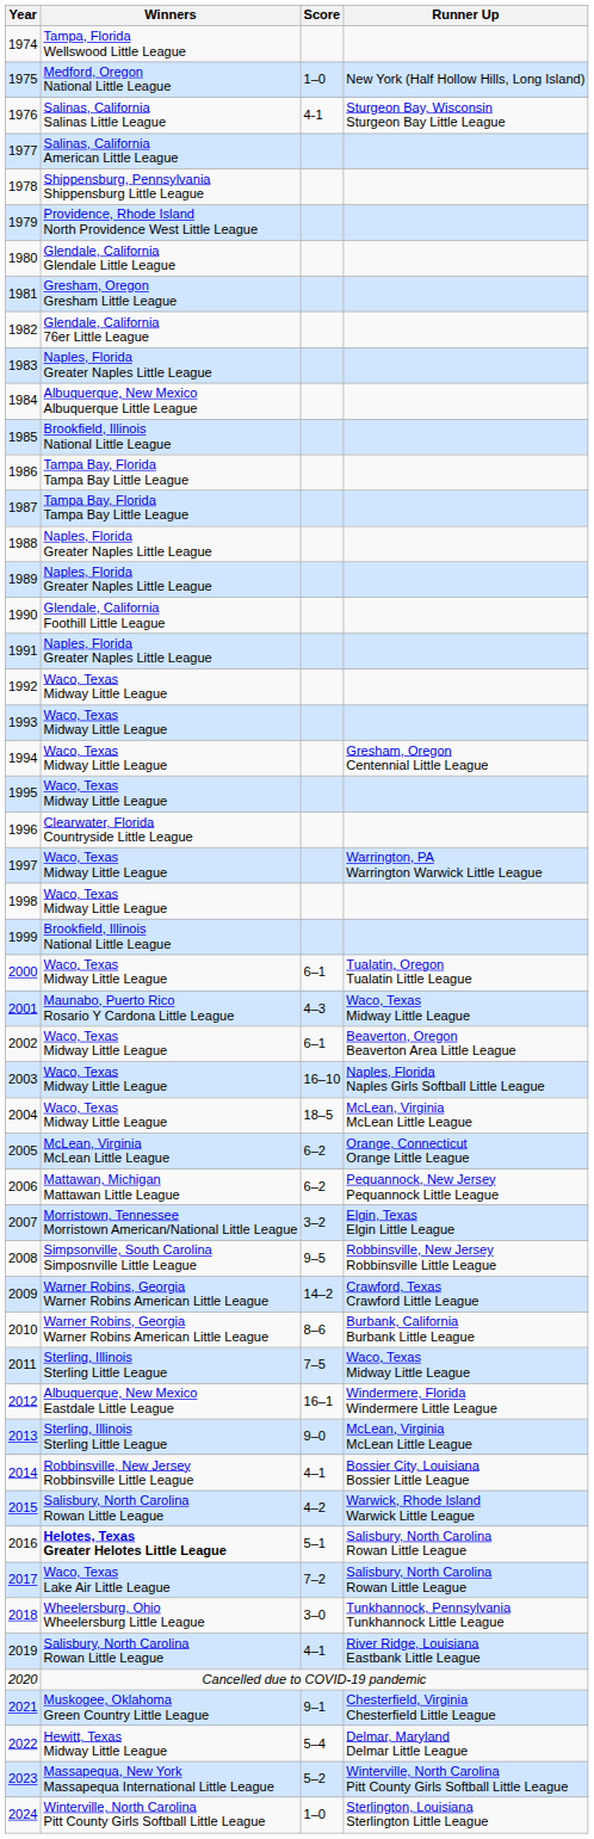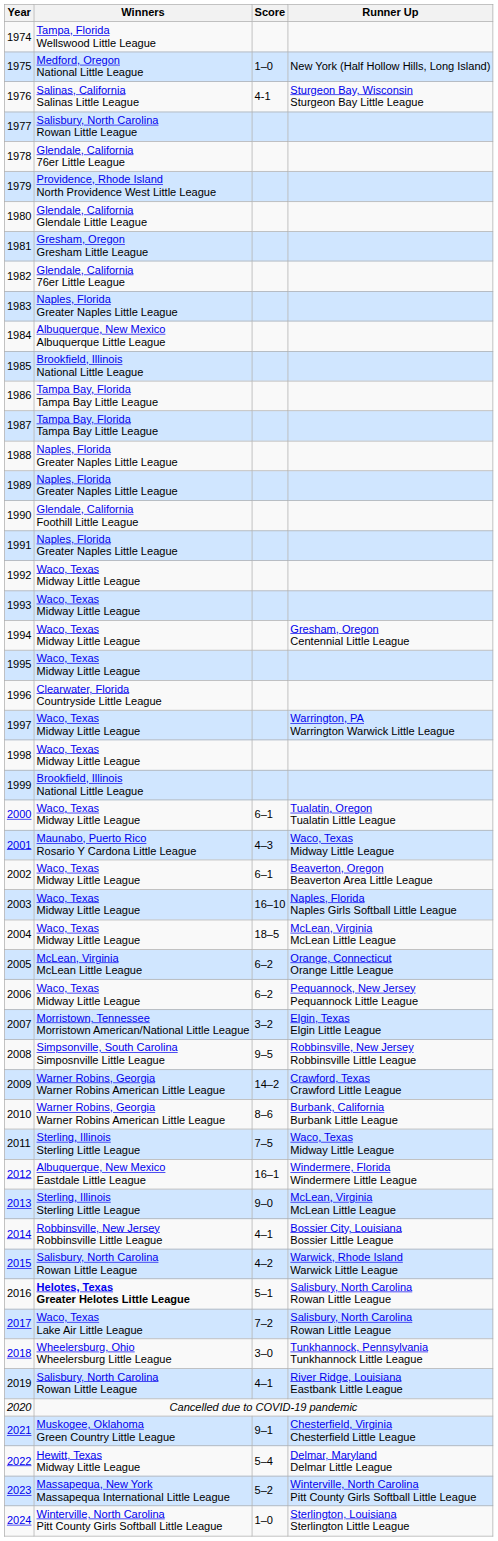1977 | Winners: Salinas, California American Little League -> Salisbury, North Carolina Rowan Little League
1978 | Winners: Shippensburg, Pennsylvania Shippensburg Little League -> Glendale, California 76er Little League
2006 | Winners: Mattawan, Michigan Mattawan Little League -> Waco, Texas Midway Little League
